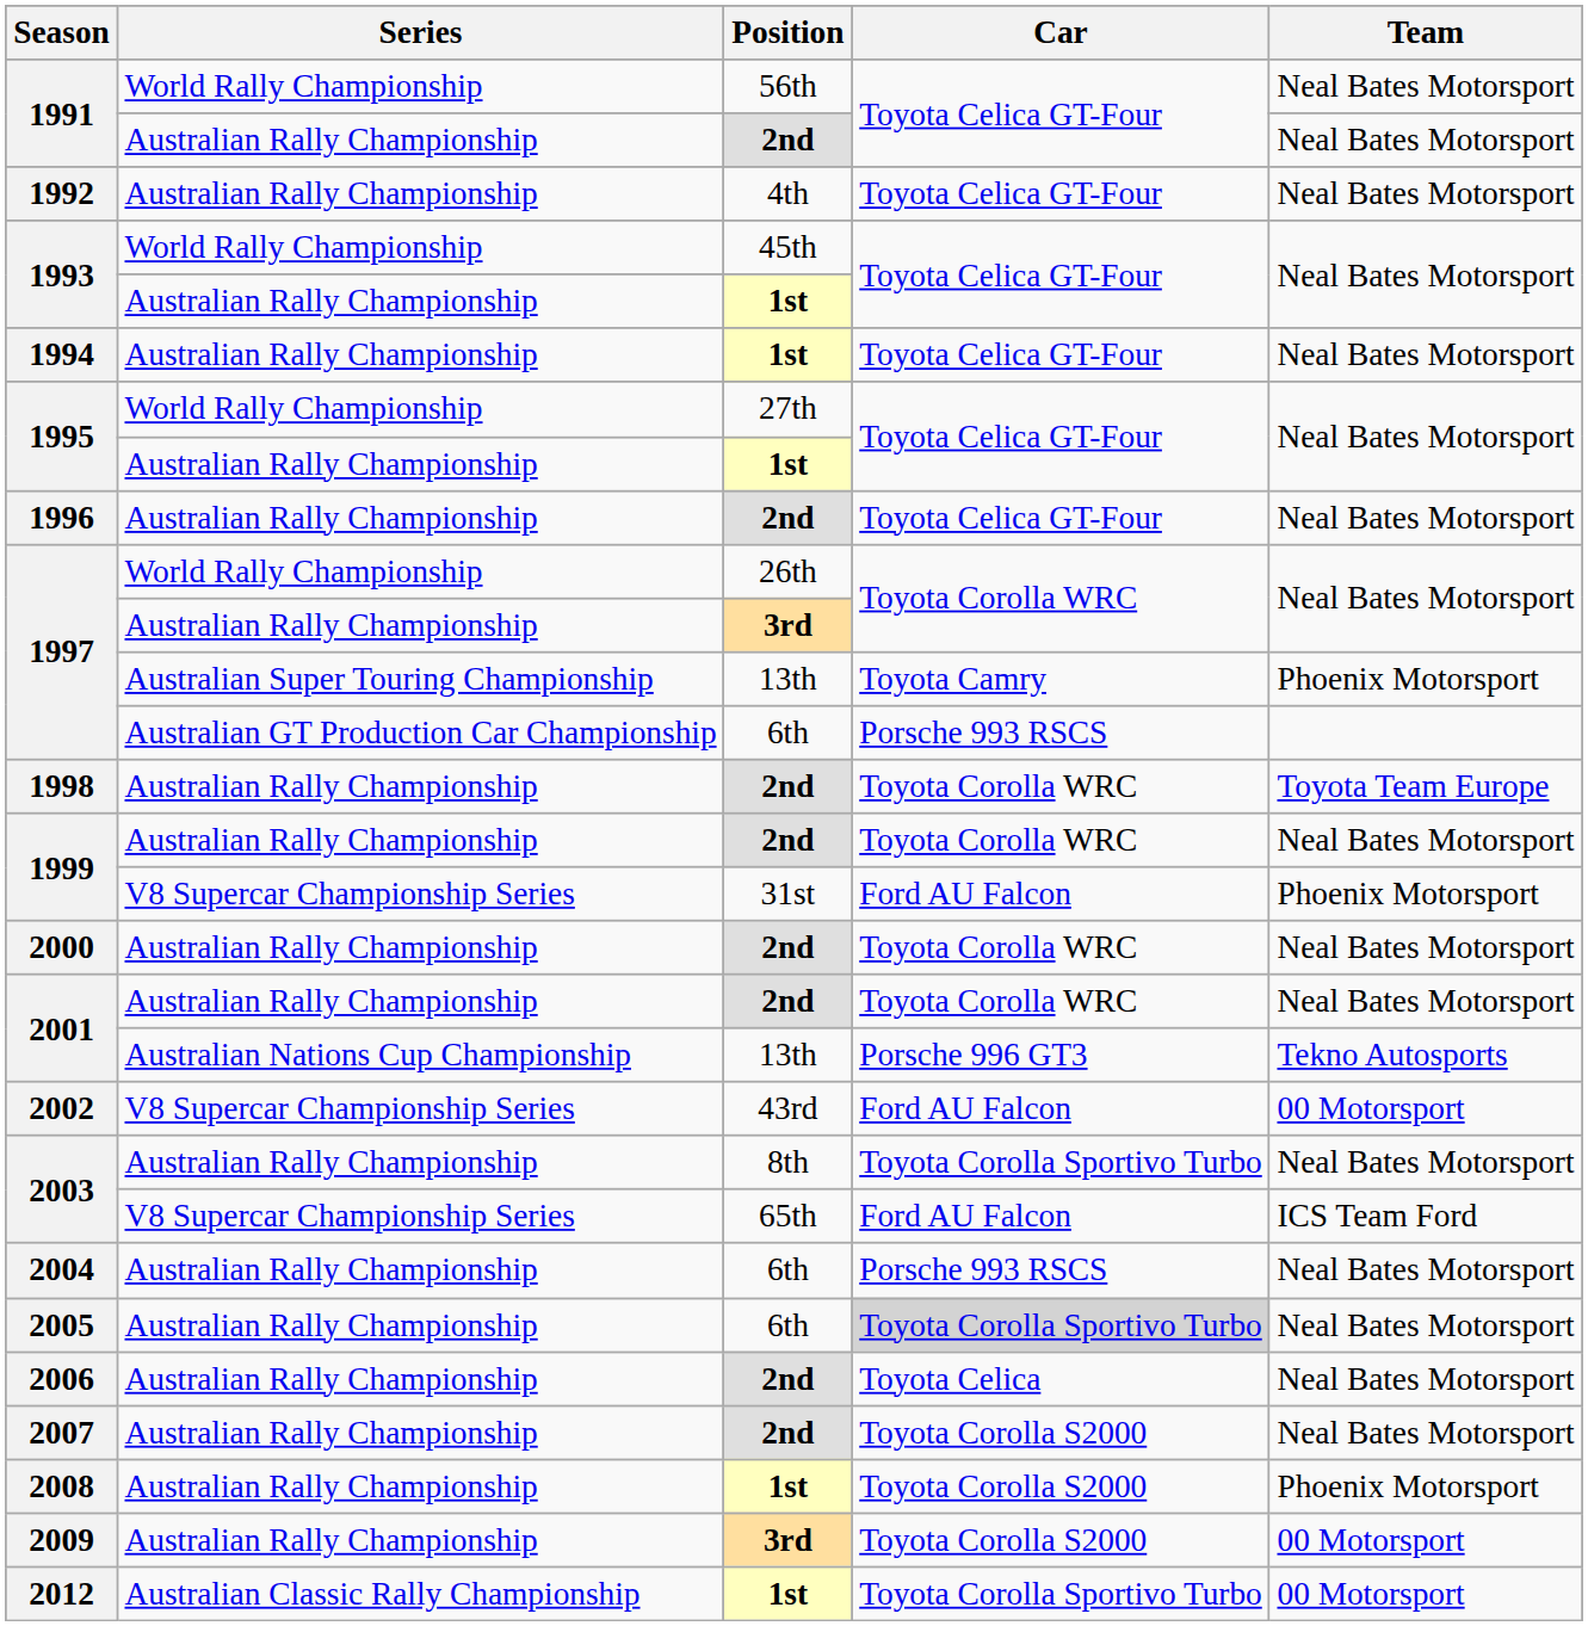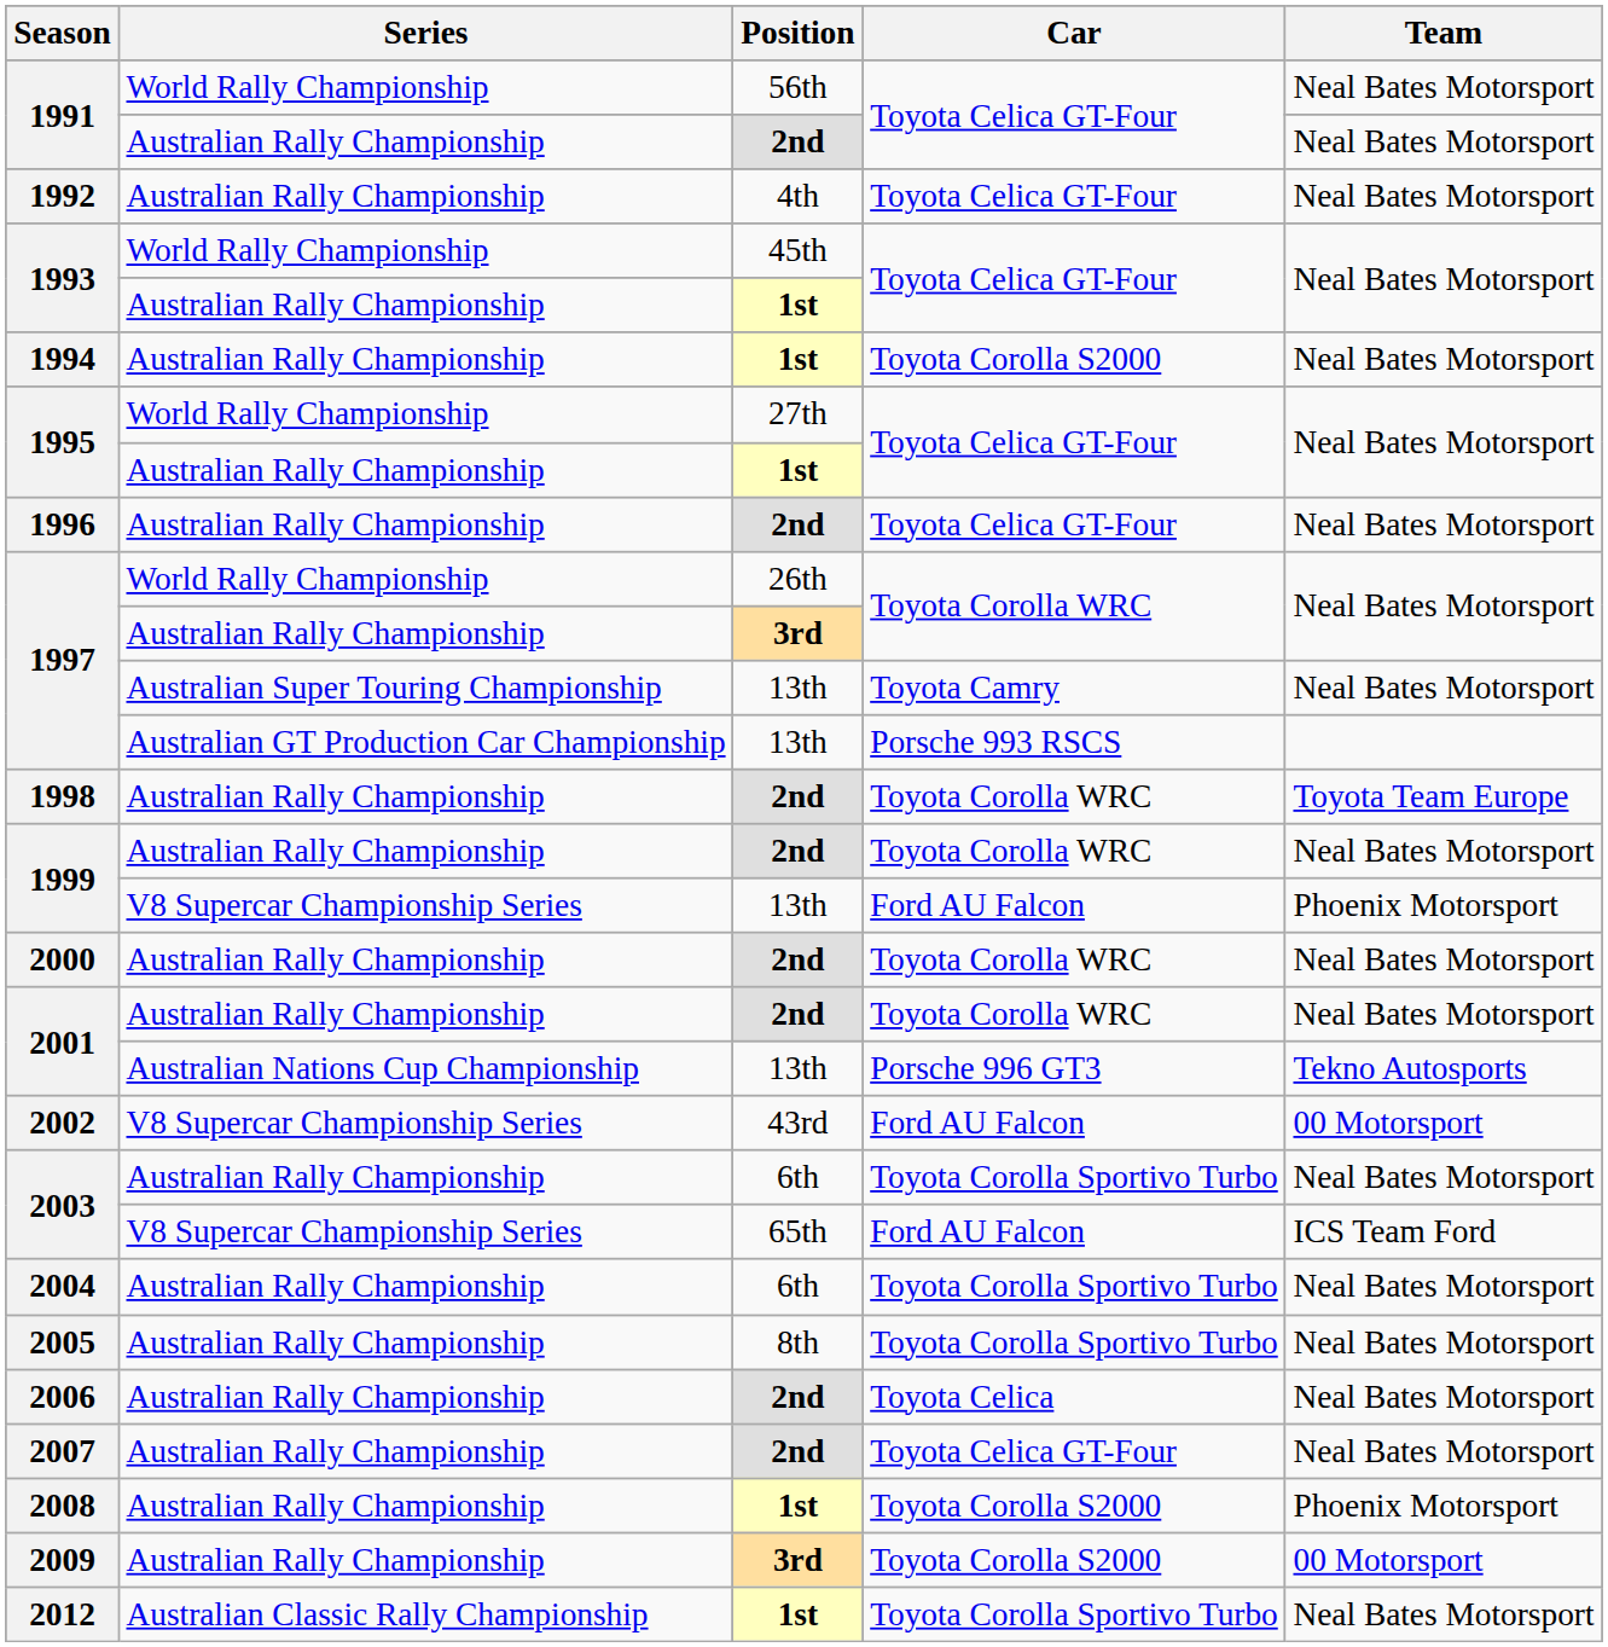1994 | Car: Toyota Celica GT-Four -> Toyota Corolla S2000
1997 / Australian Super Touring Championship | Team: Phoenix Motorsport -> Neal Bates Motorsport
1997 / Australian GT Production Car Championship | Position: 6th -> 13th
1999 / V8 Supercar Championship Series | Position: 31st -> 13th
2003 / Australian Rally Championship | Position: 8th -> 6th
2004 | Car: Porsche 993 RSCS -> Toyota Corolla Sportivo Turbo
2005 | Position: 6th -> 8th
2005 | Car: lightgrey background -> no background
2007 | Car: Toyota Corolla S2000 -> Toyota Celica GT-Four
2012 | Team: 00 Motorsport -> Neal Bates Motorsport
